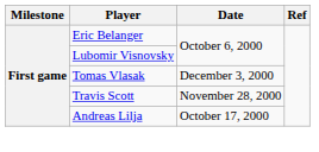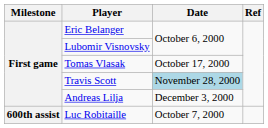Tomas Vlasak | Date: December 3, 2000 -> October 17, 2000
Travis Scott | Date: no background -> lightblue background
Andreas Lilja | Date: October 17, 2000 -> December 3, 2000
+ row: 600th assist | Luc Robitaille | October 7, 2000
